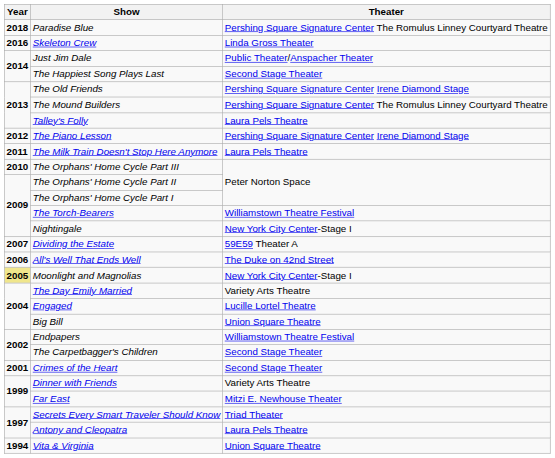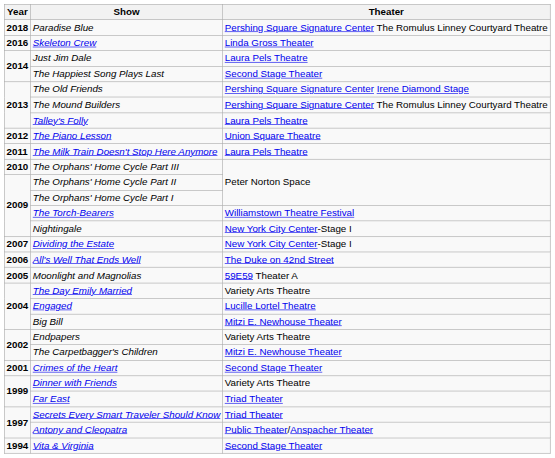Just Jim Dale | Theater: Public Theater/Anspacher Theater -> Laura Pels Theatre
The Piano Lesson | Theater: Pershing Square Signature Center Irene Diamond Stage -> Union Square Theatre
Dividing the Estate | Theater: 59E59 Theater A -> New York City Center-Stage I
Moonlight and Magnolias | Year: khaki background -> no background
Moonlight and Magnolias | Theater: New York City Center-Stage I -> 59E59 Theater A
Big Bill | Theater: Union Square Theatre -> Mitzi E. Newhouse Theater
Endpapers | Theater: Williamstown Theatre Festival -> Variety Arts Theatre
The Carpetbagger's Children | Theater: Second Stage Theater -> Mitzi E. Newhouse Theater
Far East | Theater: Mitzi E. Newhouse Theater -> Triad Theater
Antony and Cleopatra | Theater: Laura Pels Theatre -> Public Theater/Anspacher Theater
Vita & Virginia | Theater: Union Square Theatre -> Second Stage Theater
